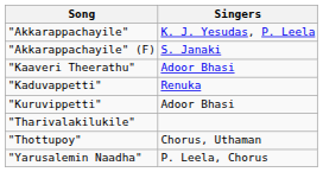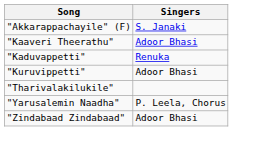- row: "Akkarappachayile" | K. J. Yesudas, P. Leela
- row: "Thottupoy" | Chorus, Uthaman
+ row: "Zindabaad Zindabaad" | Adoor Bhasi
